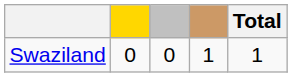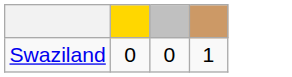- column: Total | 1
